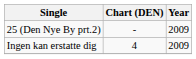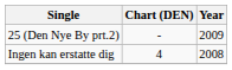Ingen kan erstatte dig | Year: 2009 -> 2008
